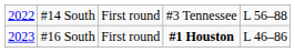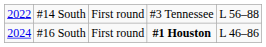#16 South | column 1: 2023 -> 2024
